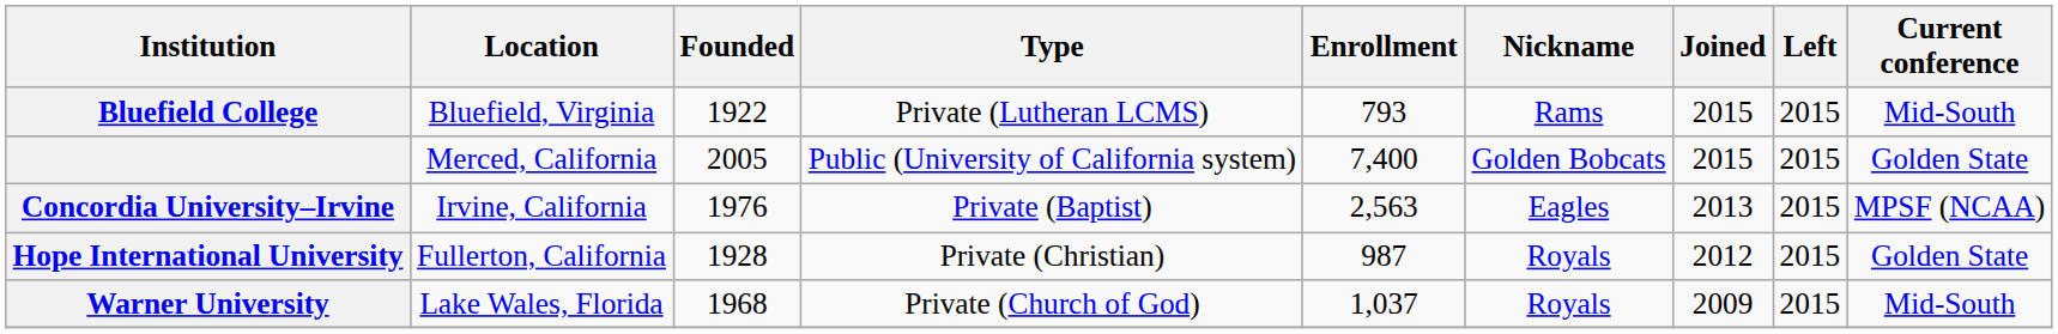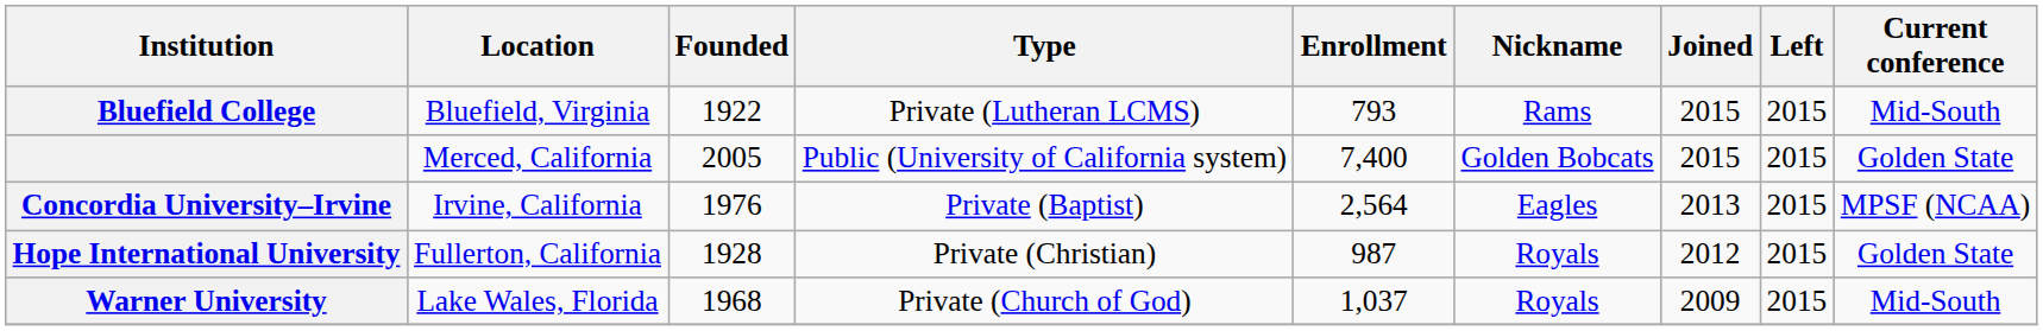Concordia University–Irvine | Enrollment: 2,563 -> 2,564
